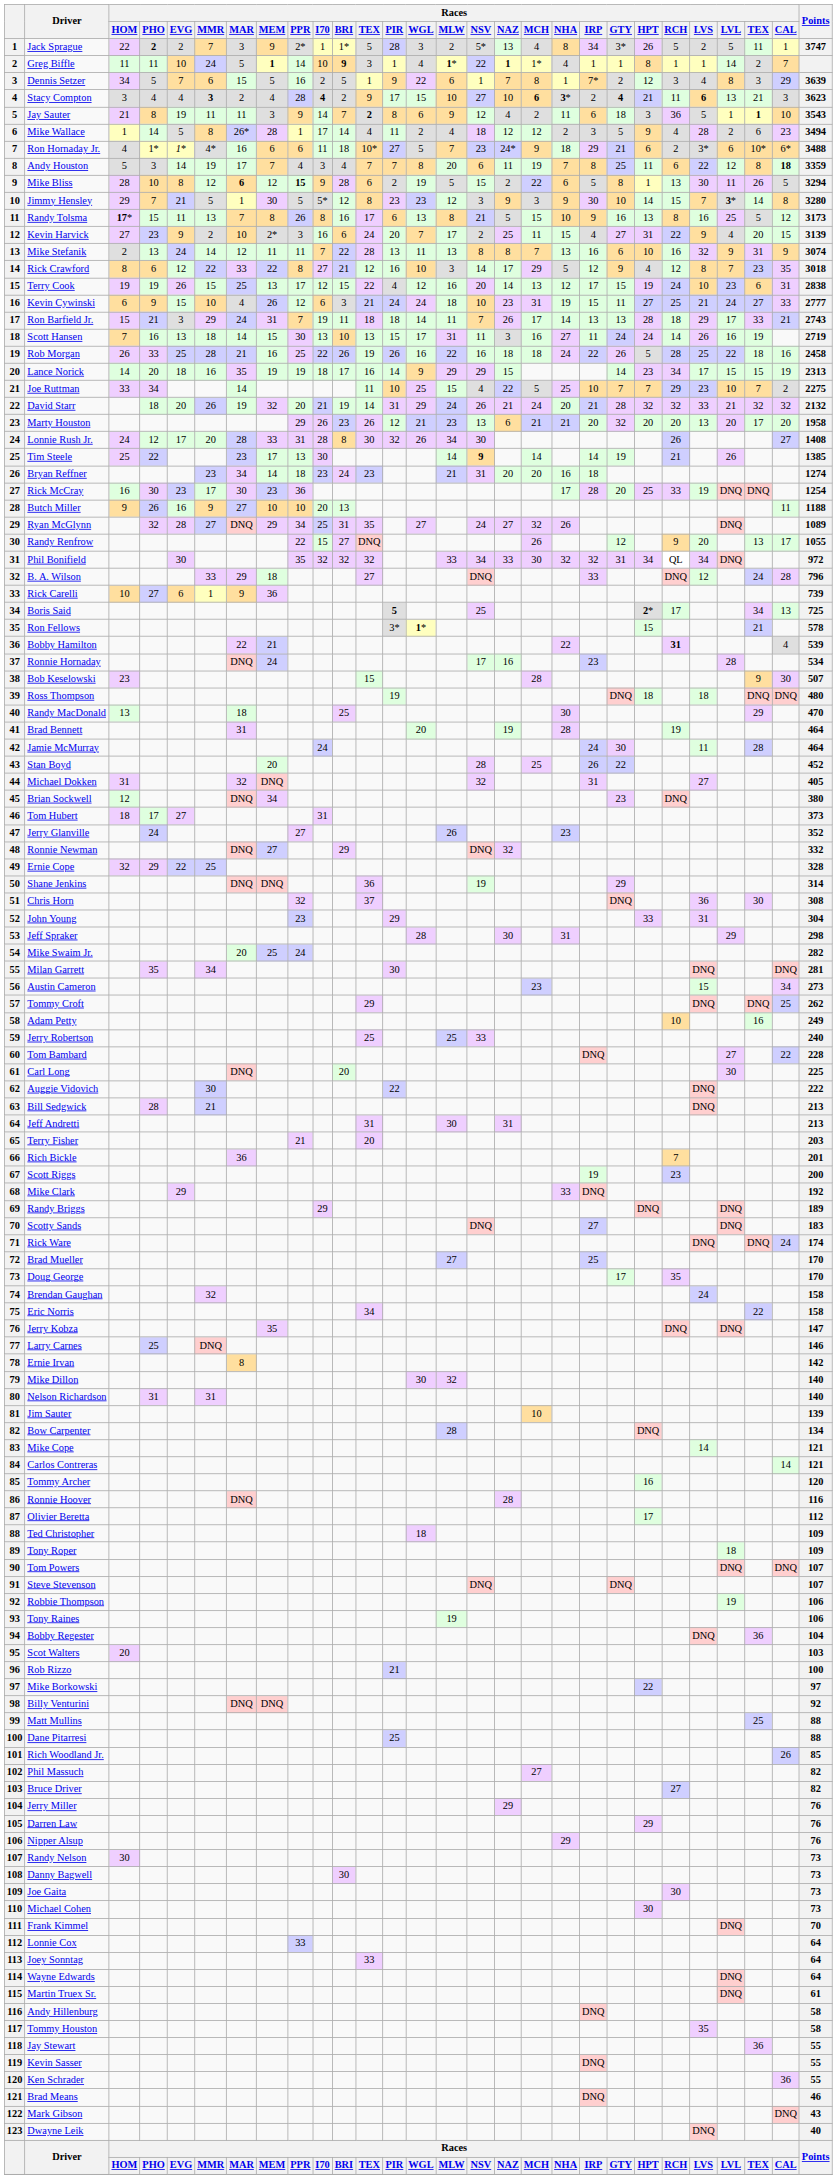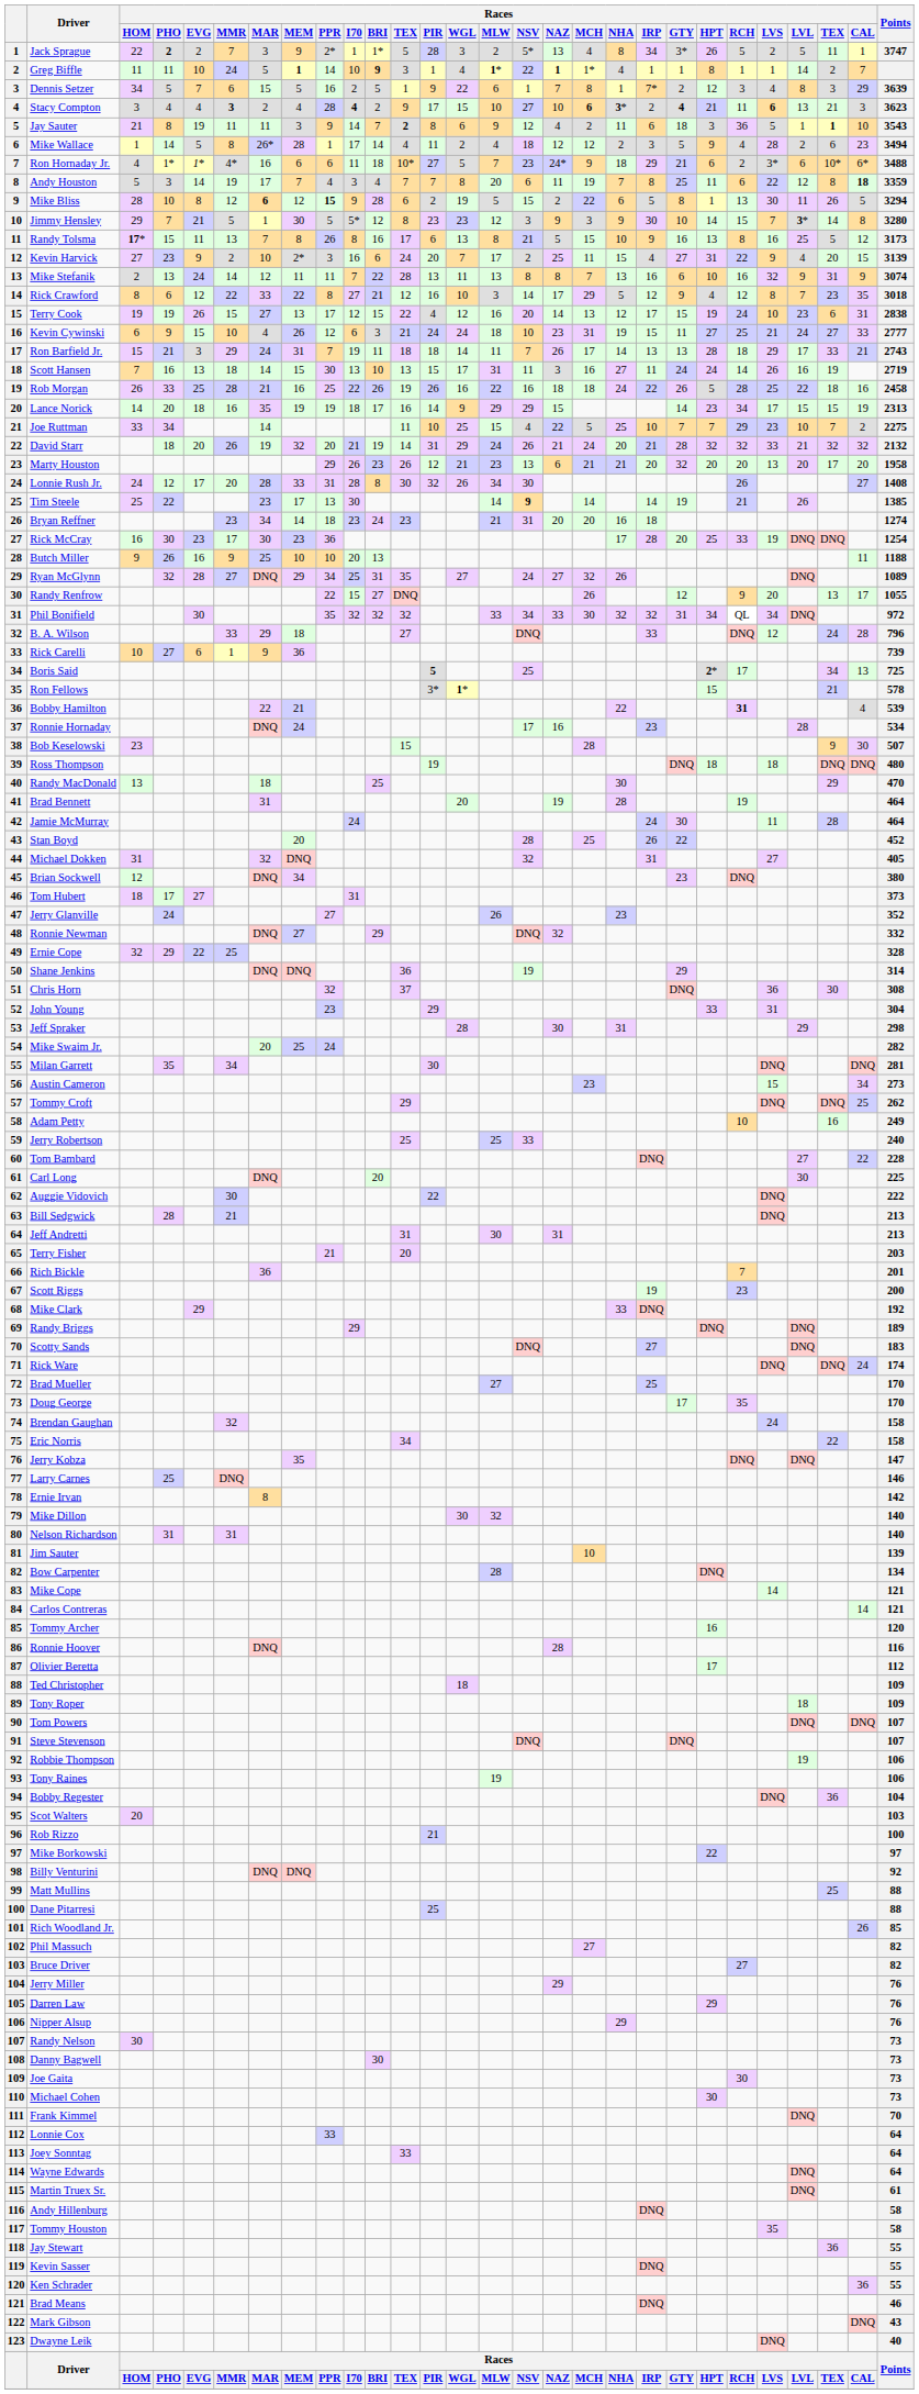Terry Cook | Races / MAR: 25 -> 27
Butch Miller | Races / MAR: 27 -> 25
